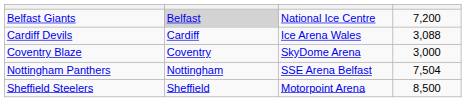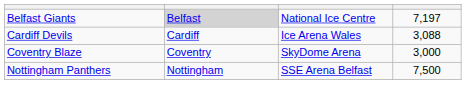Belfast Giants | column 4: 7,200 -> 7,197
Nottingham Panthers | column 4: 7,504 -> 7,500
- row: Sheffield Steelers | Sheffield | Motorpoint Arena | 8,500
